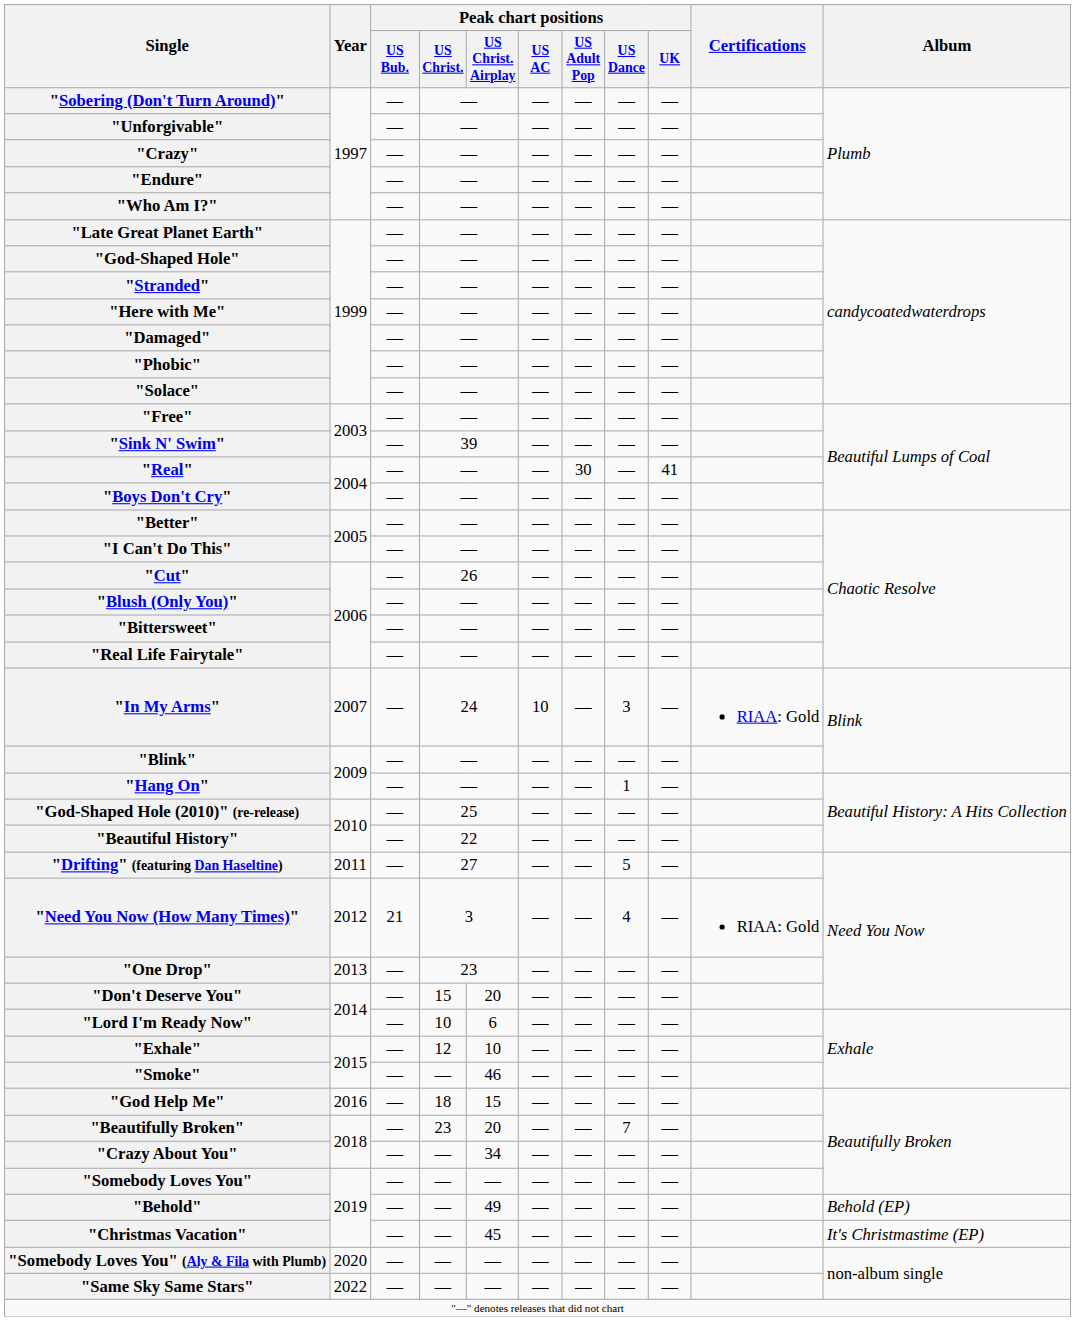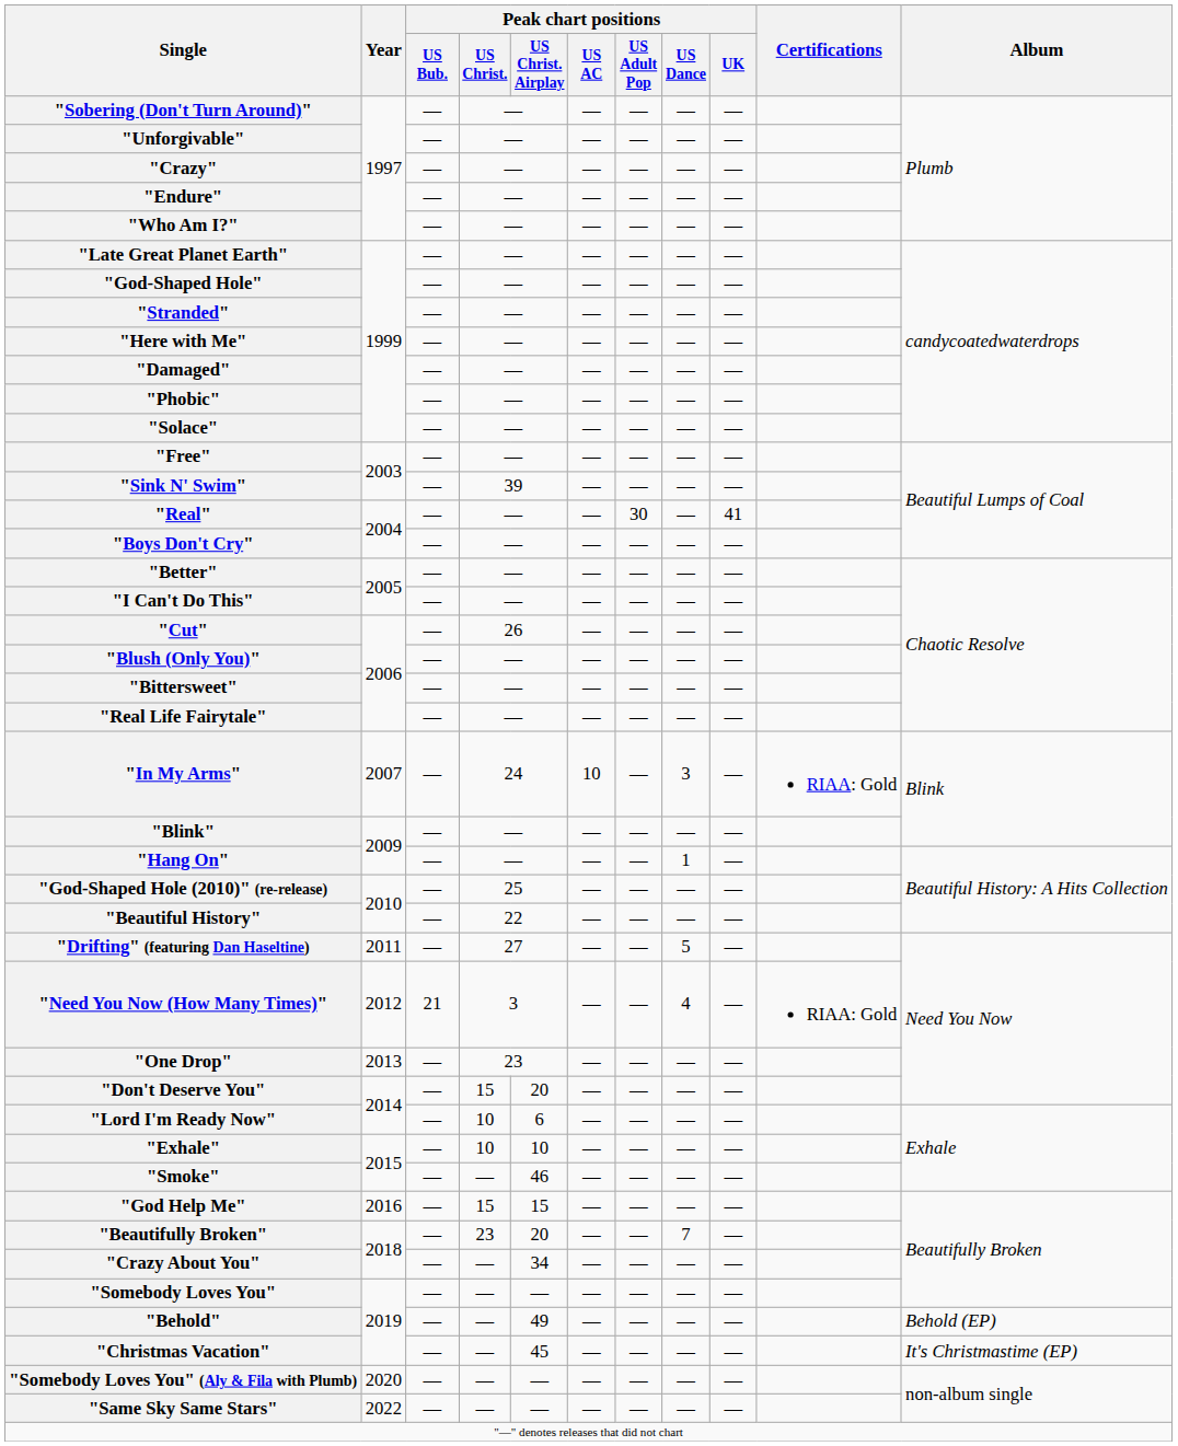"Exhale" | Peak chart positions / US Christ.: 12 -> 10
"God Help Me" | Peak chart positions / US Christ.: 18 -> 15
